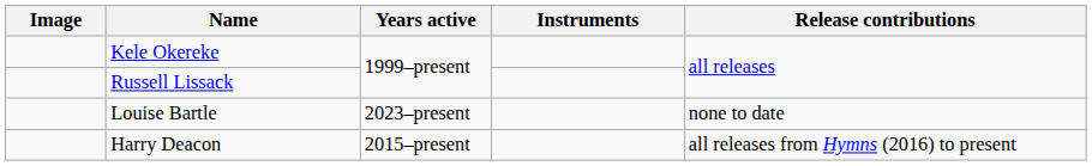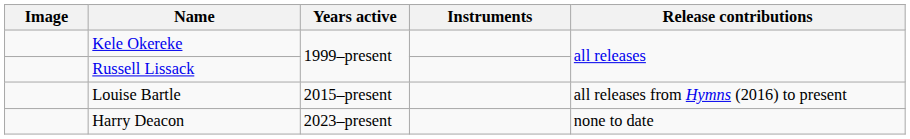Louise Bartle | Years active: 2023–present -> 2015–present
Louise Bartle | Release contributions: none to date -> all releases from Hymns (2016) to present
Harry Deacon | Years active: 2015–present -> 2023–present
Harry Deacon | Release contributions: all releases from Hymns (2016) to present -> none to date
